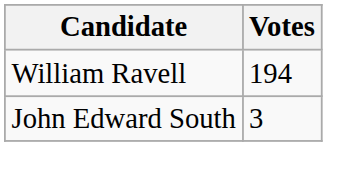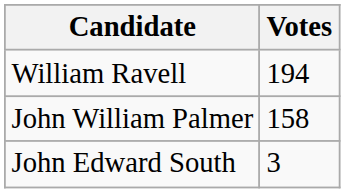+ row: John William Palmer | 158
